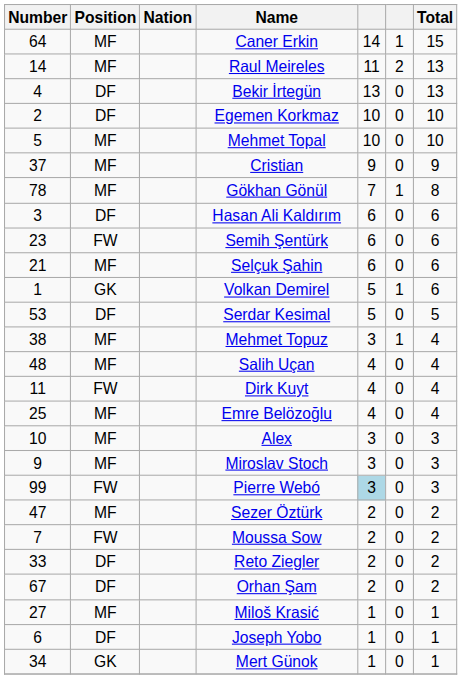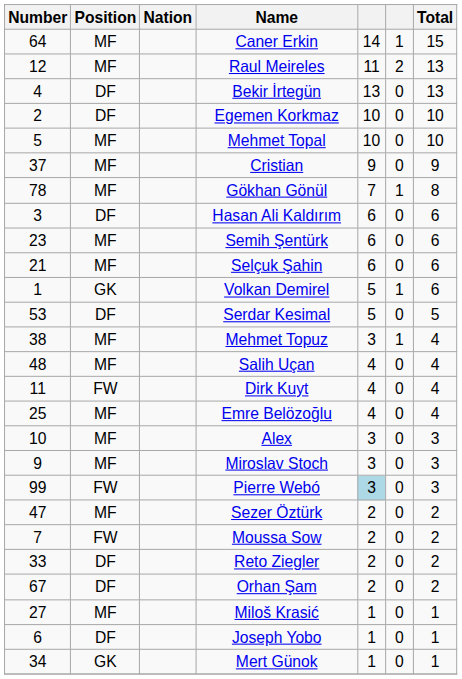Raul Meireles | Number: 14 -> 12
Semih Şentürk | Position: FW -> MF
